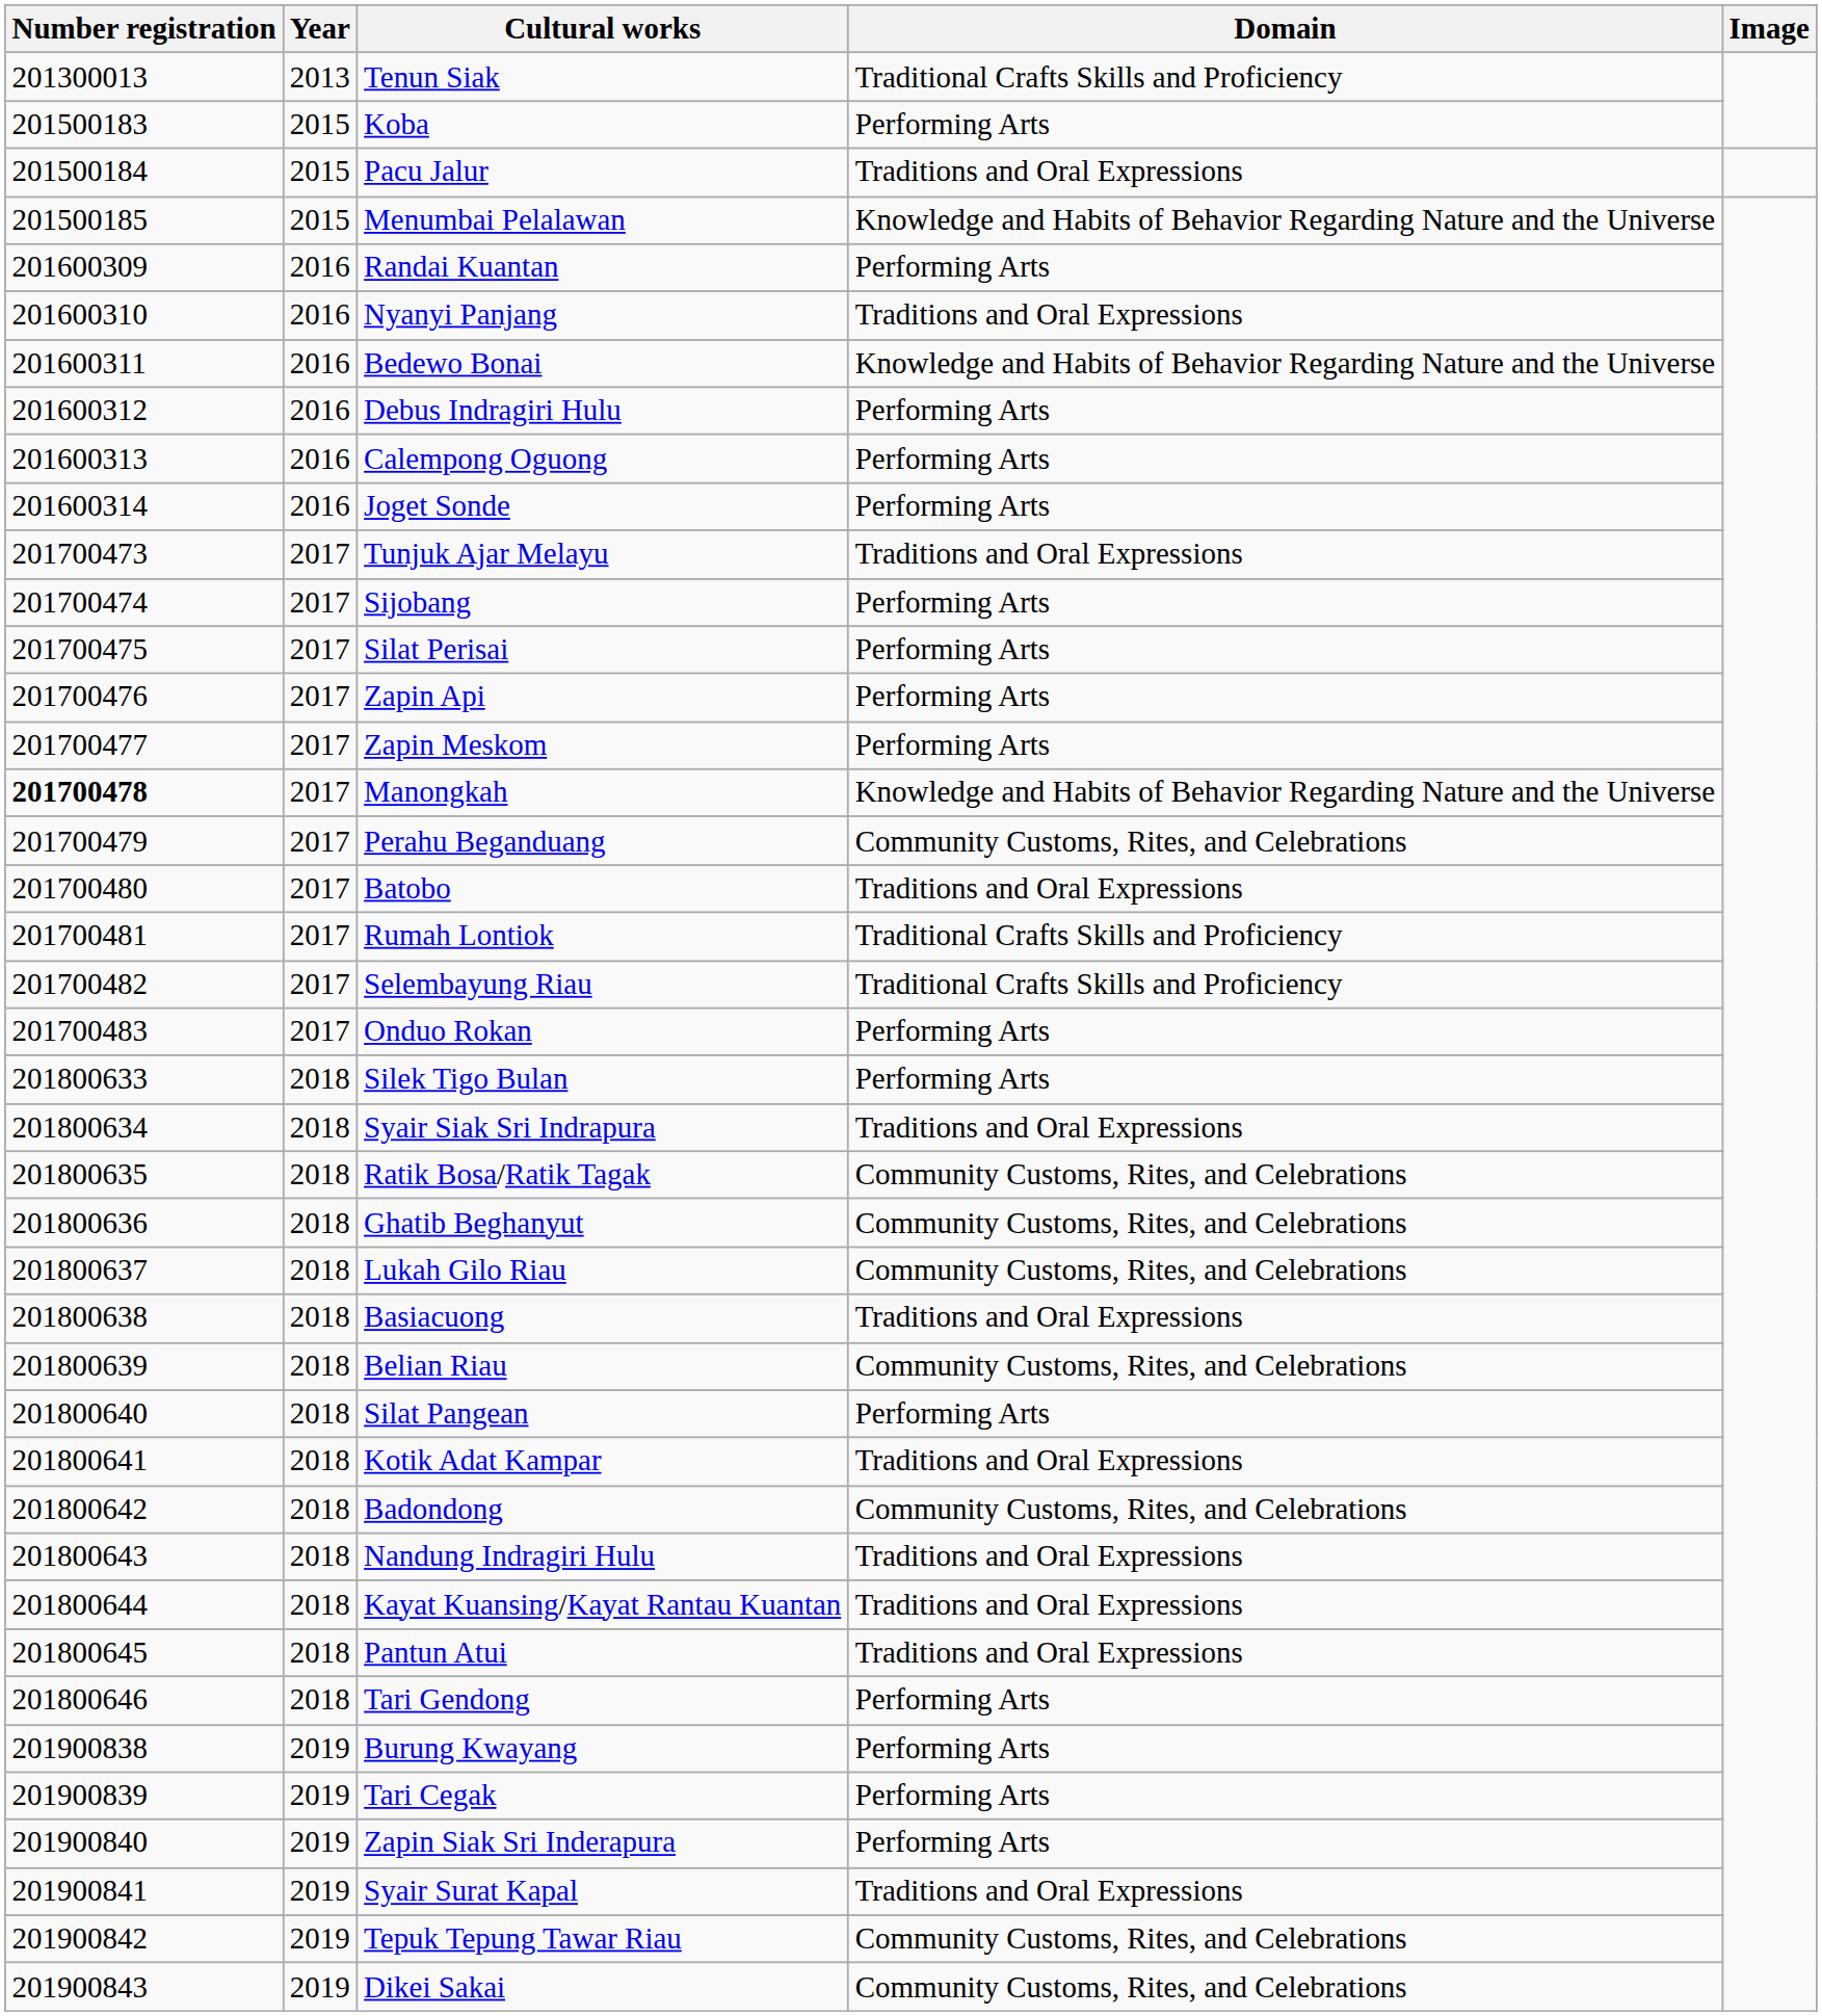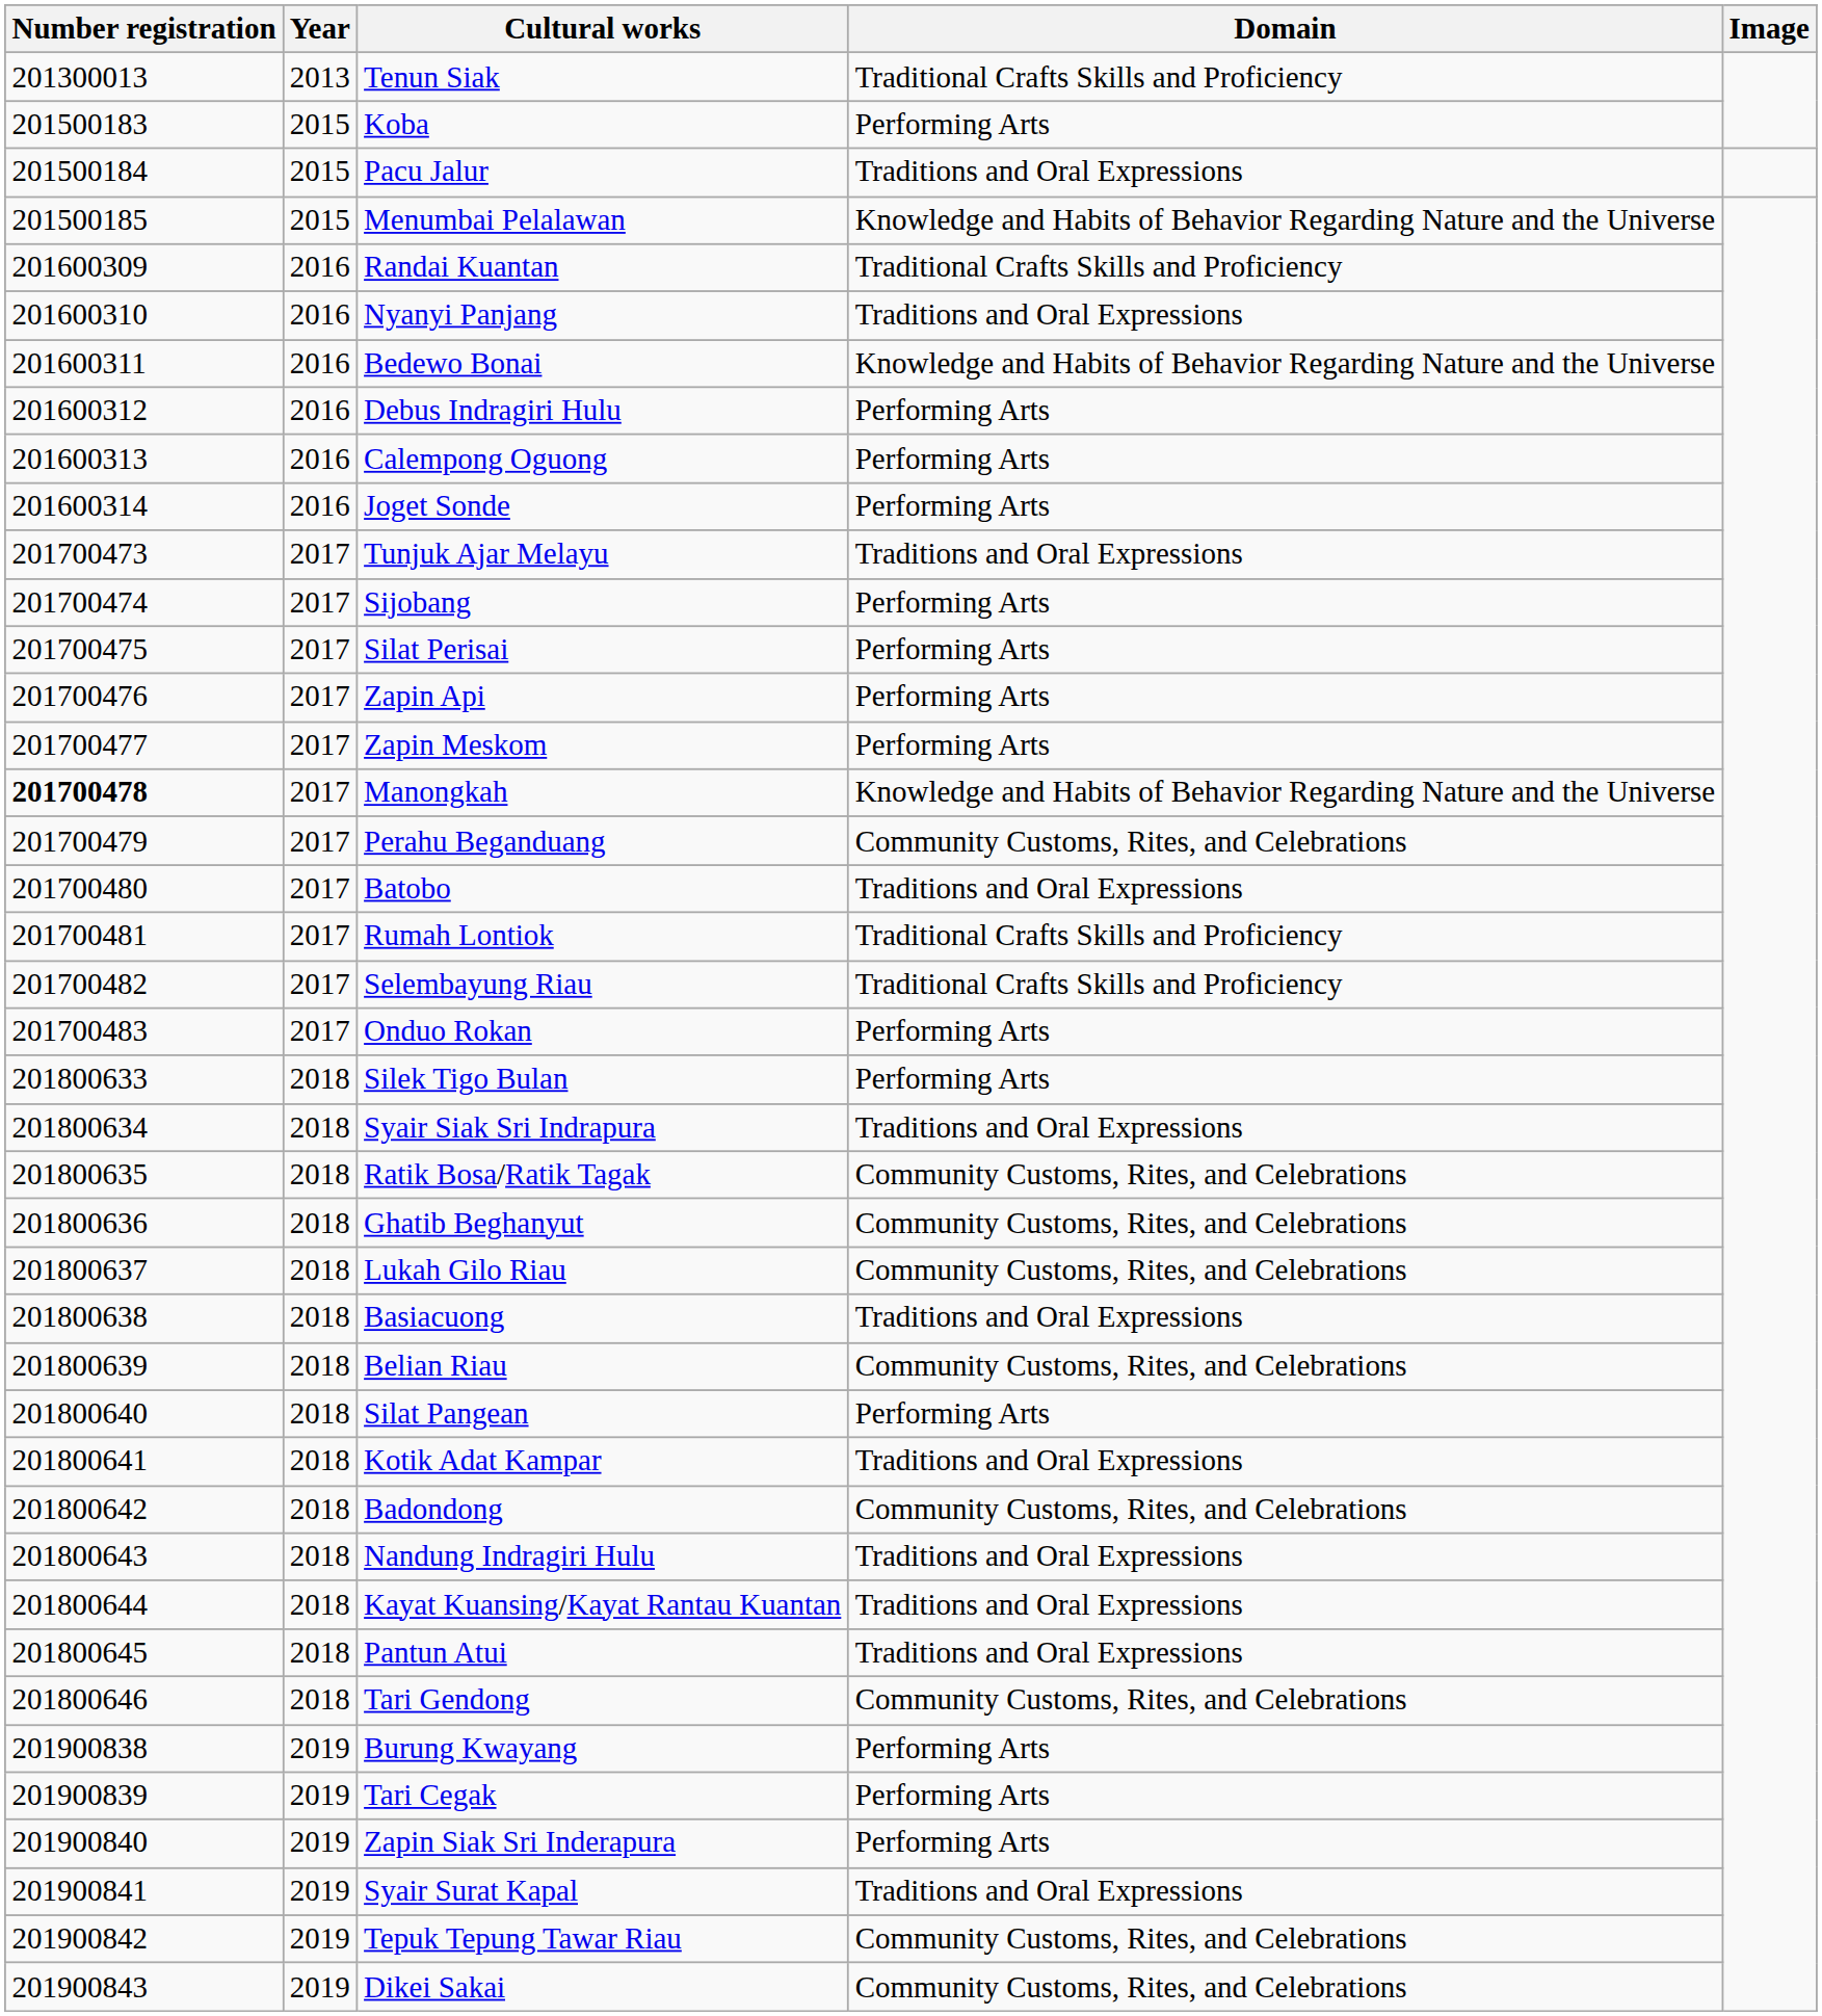Randai Kuantan | Domain: Performing Arts -> Traditional Crafts Skills and Proficiency
Tari Gendong | Domain: Performing Arts -> Community Customs, Rites, and Celebrations
